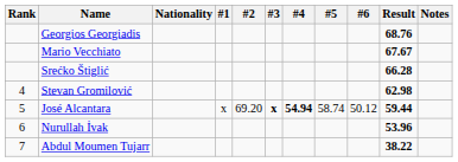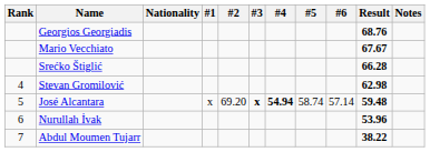José Alcantara | #6: 50.12 -> 57.14
José Alcantara | Result: 59.44 -> 59.48
